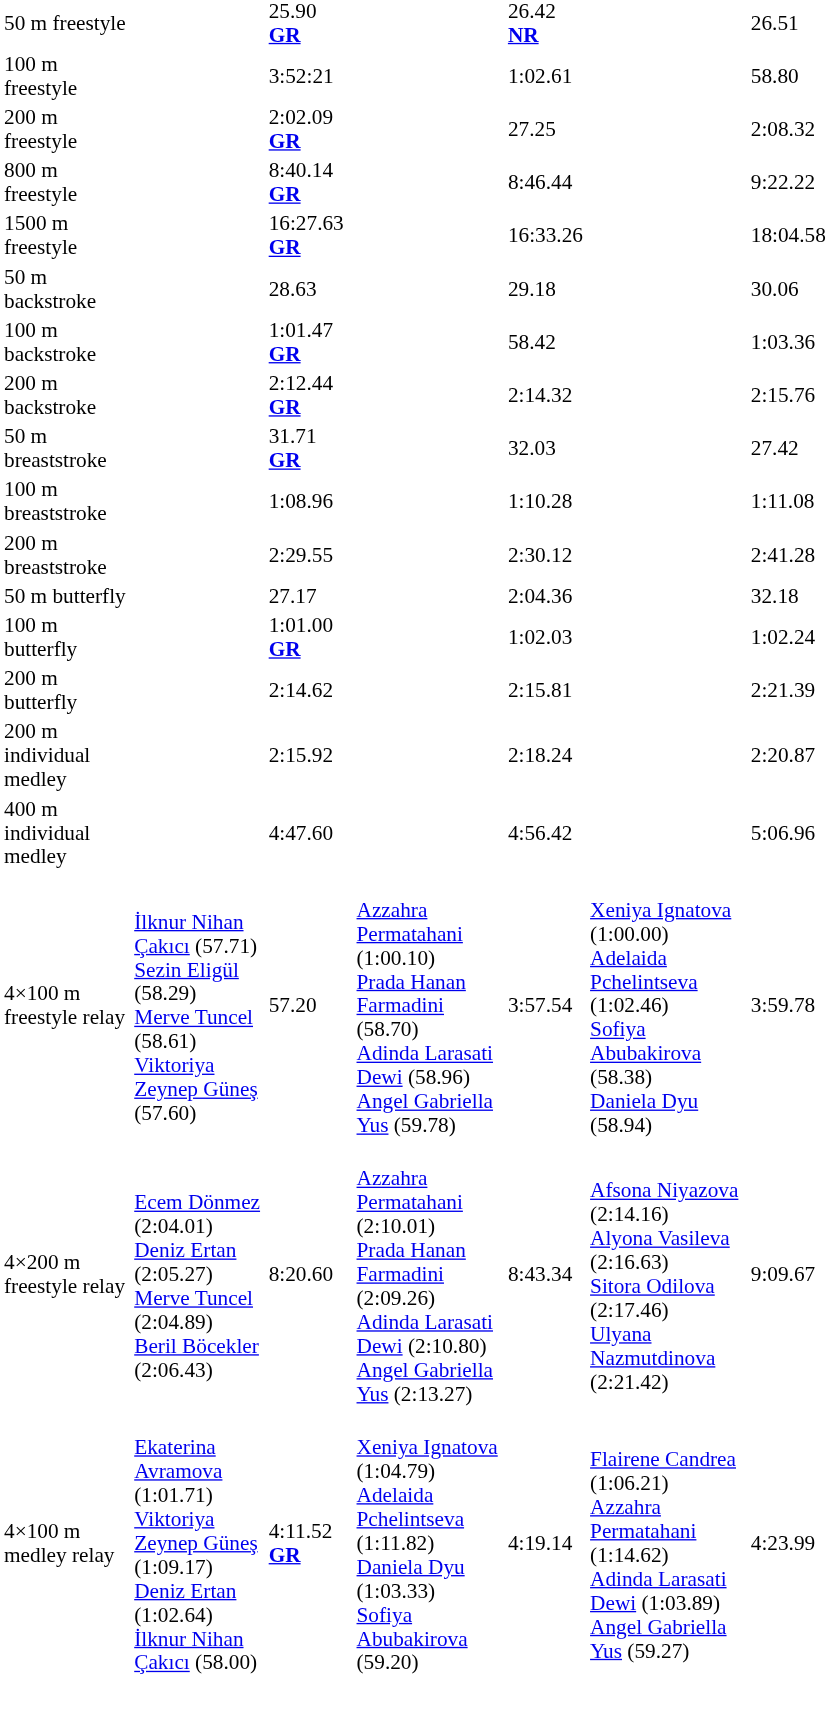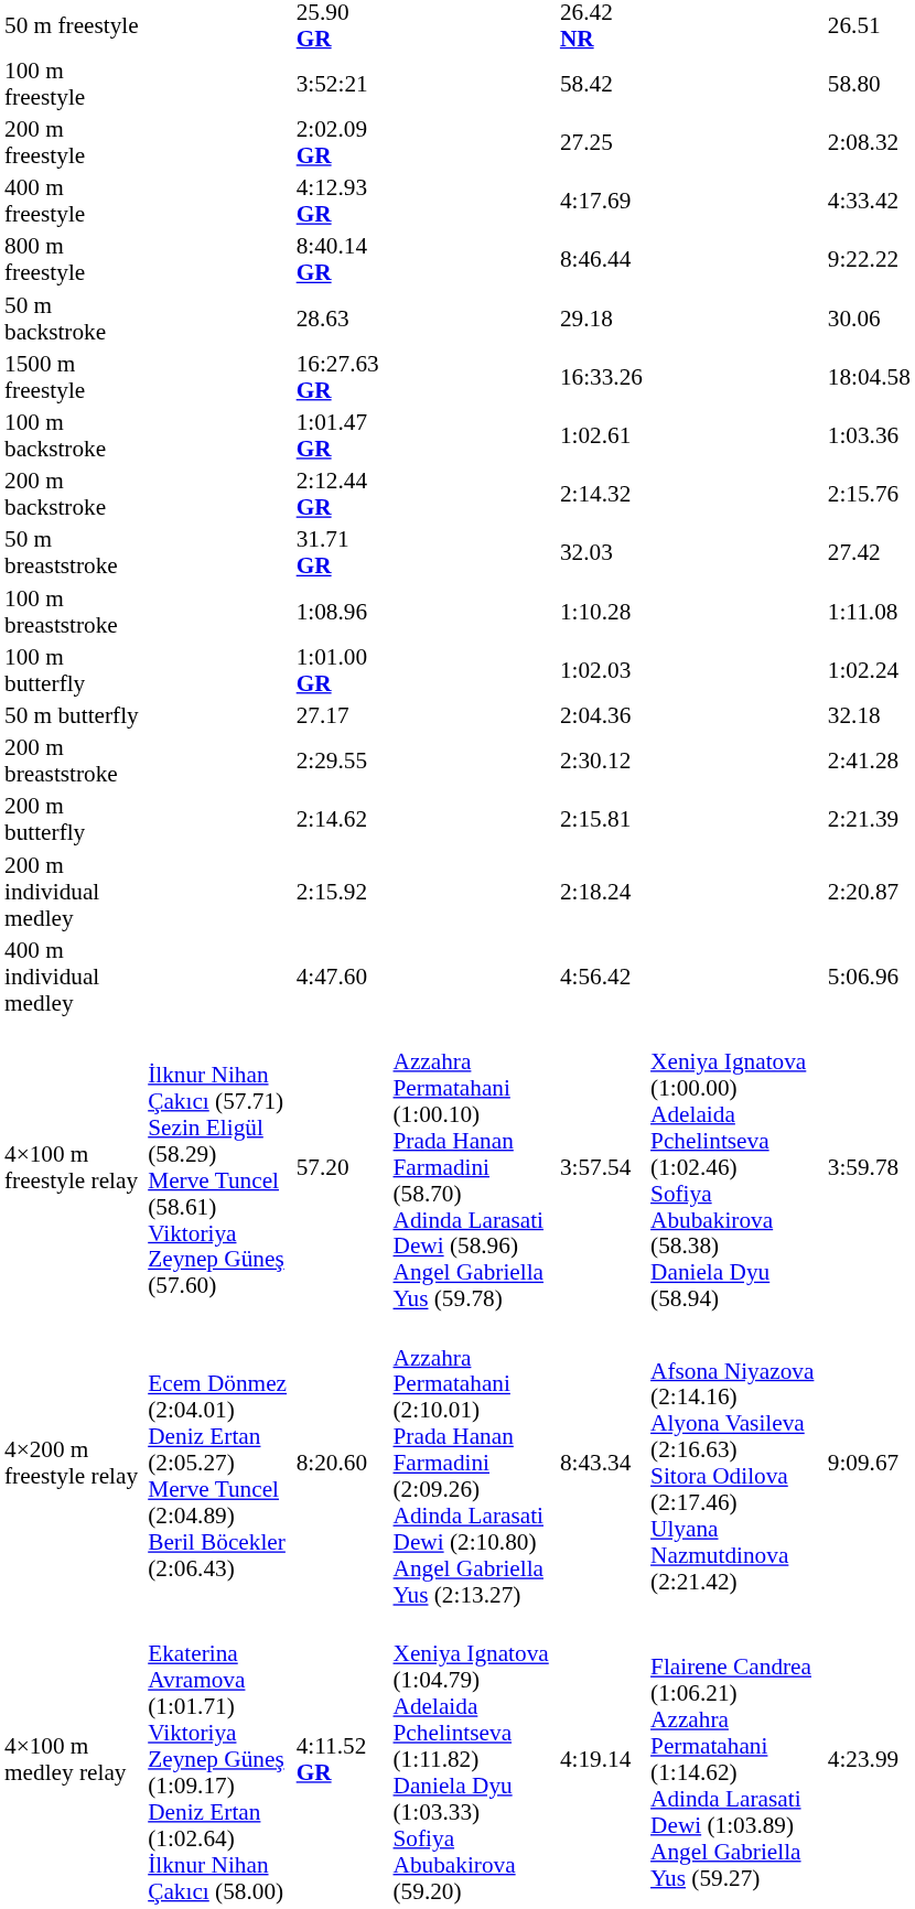100 m freestyle | column 5: 1:02.61 -> 58.42
+ row: 400 m freestyle | 4:12.93 GR | 4:17.69 | 4:33.42
rows swapped: 1500 m freestyle <-> 50 m backstroke
100 m backstroke | column 5: 58.42 -> 1:02.61
rows swapped: 200 m breaststroke <-> 100 m butterfly
